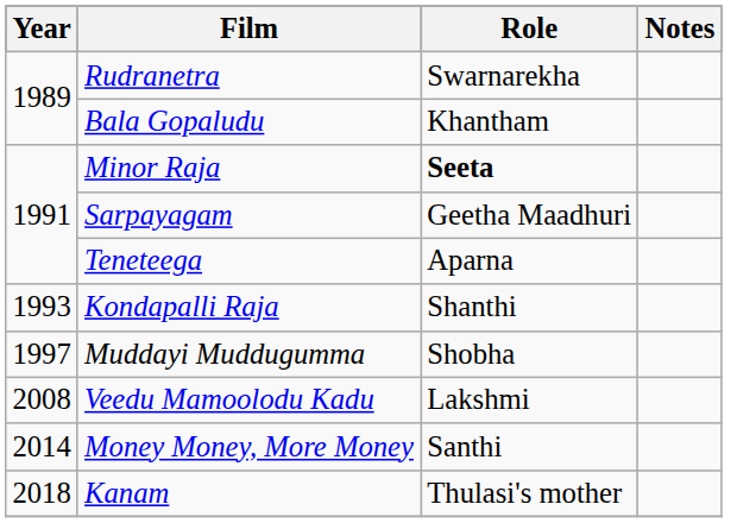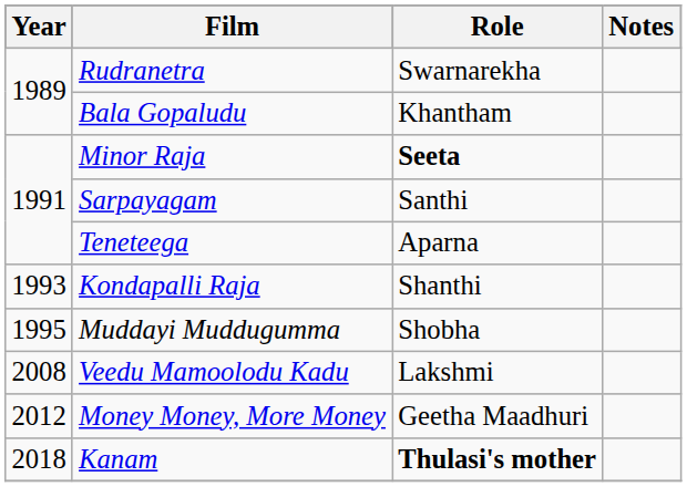Sarpayagam | Role: Geetha Maadhuri -> Santhi
Muddayi Muddugumma | Year: 1997 -> 1995
Money Money, More Money | Year: 2014 -> 2012
Money Money, More Money | Role: Santhi -> Geetha Maadhuri
Kanam | Role: normal -> bold
